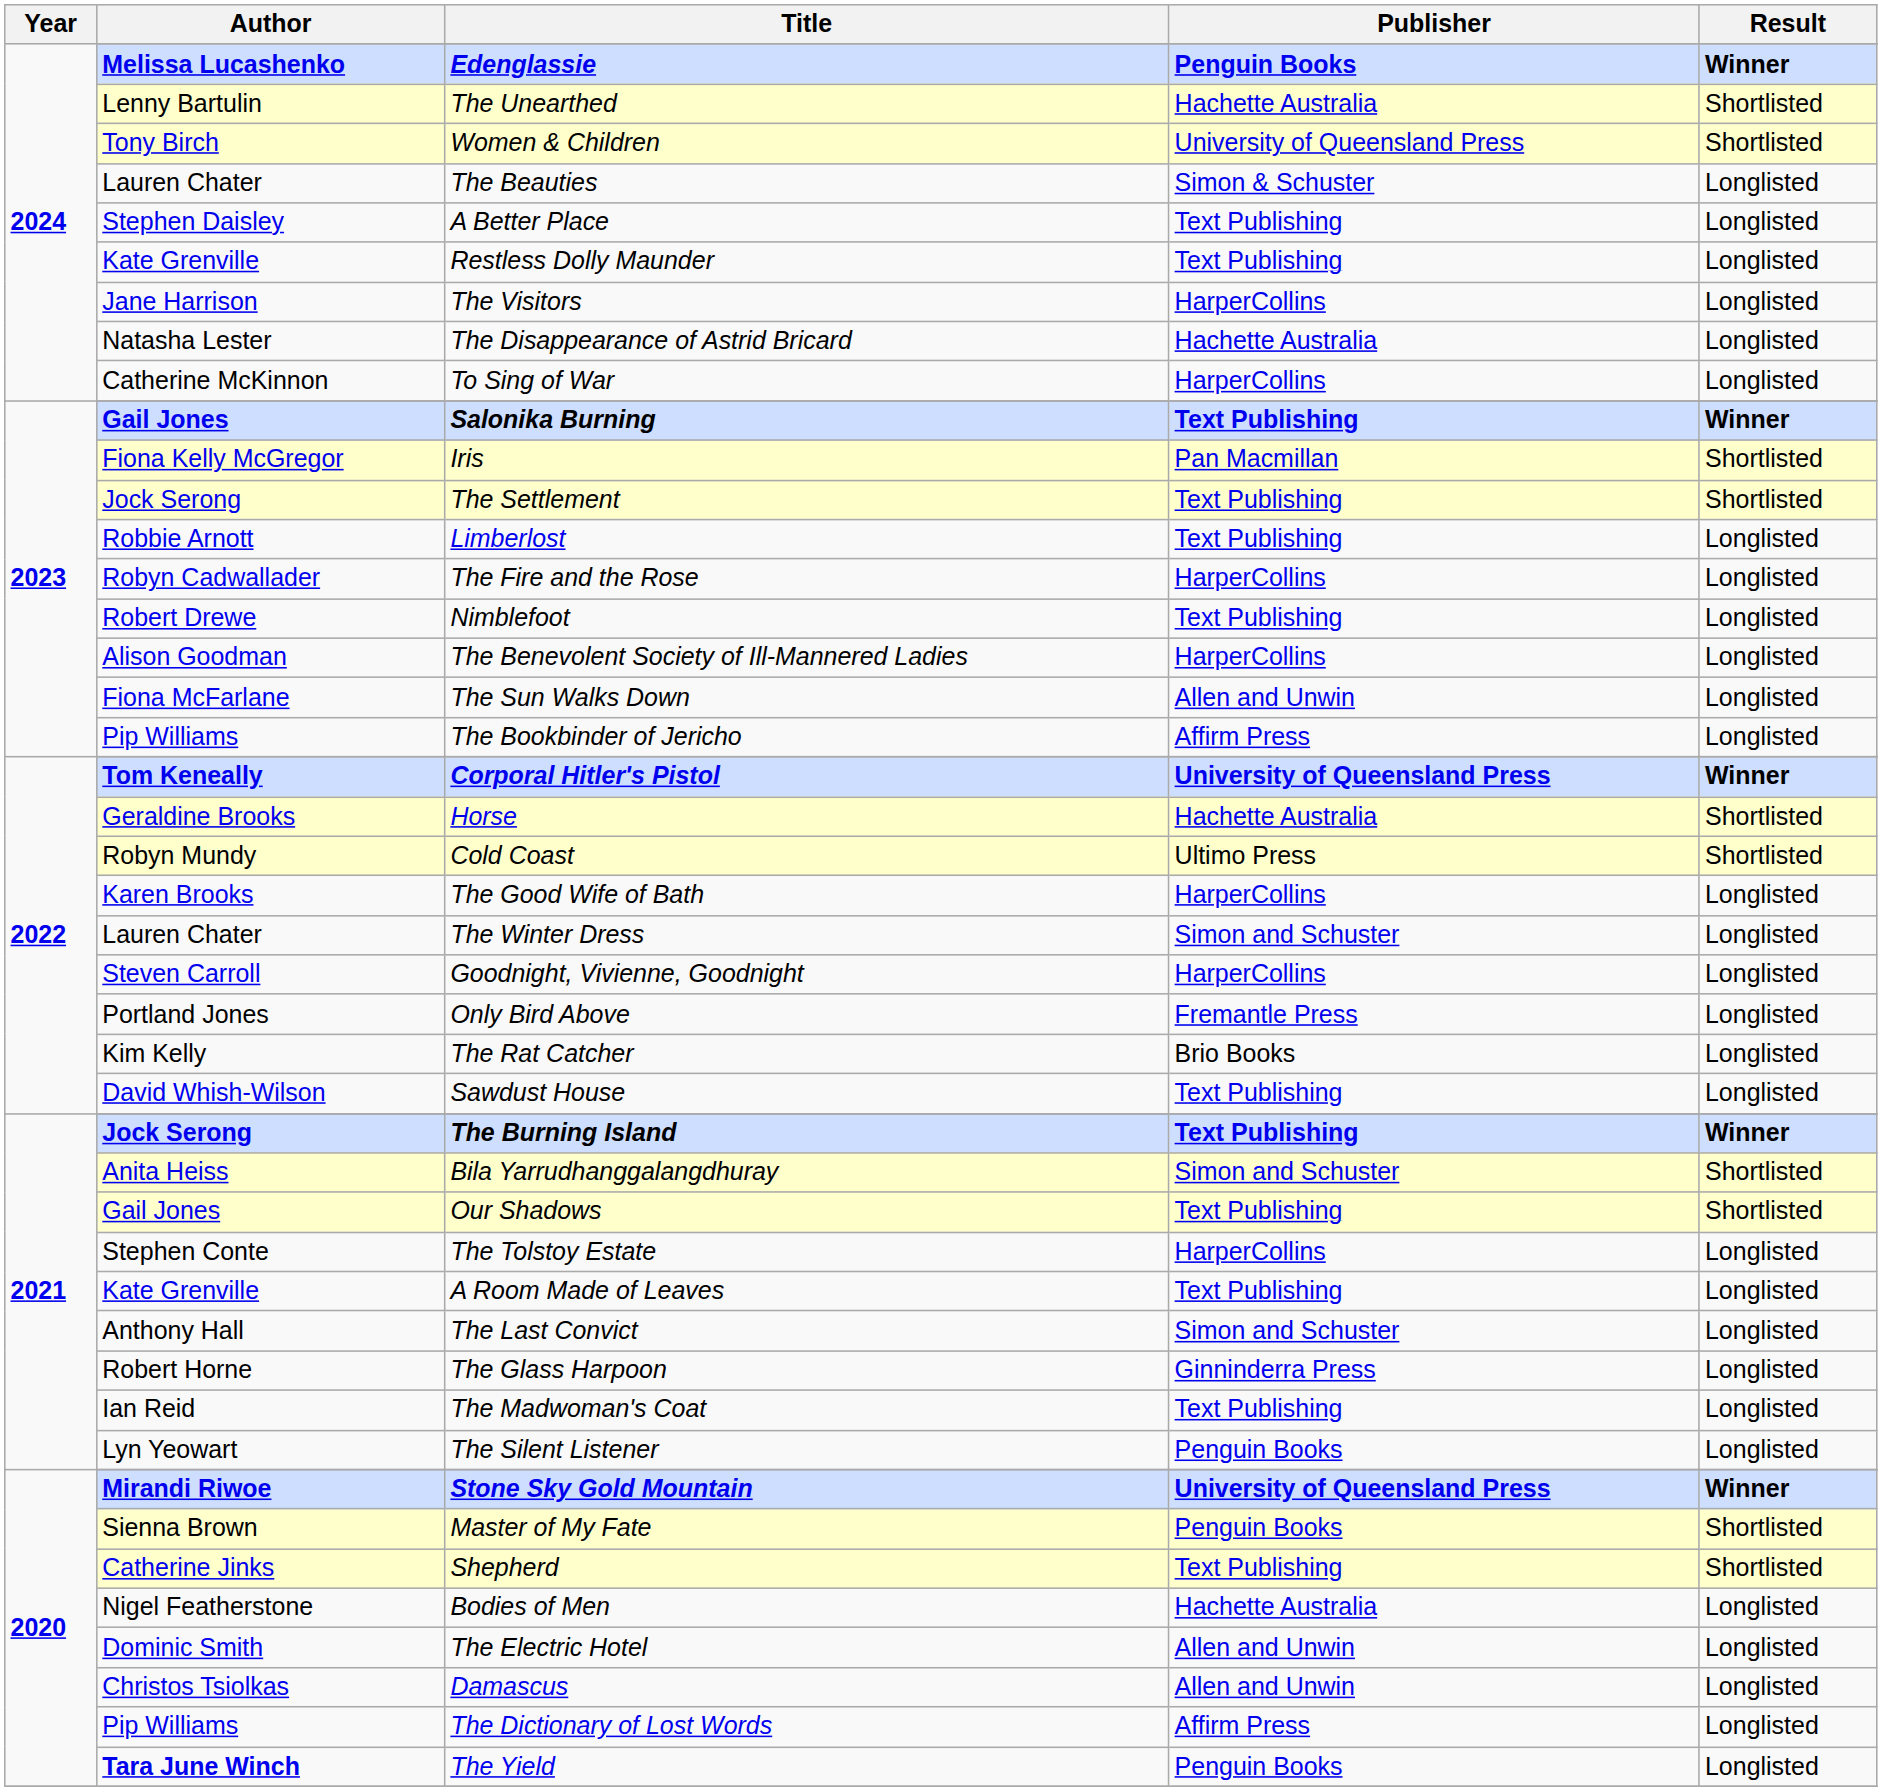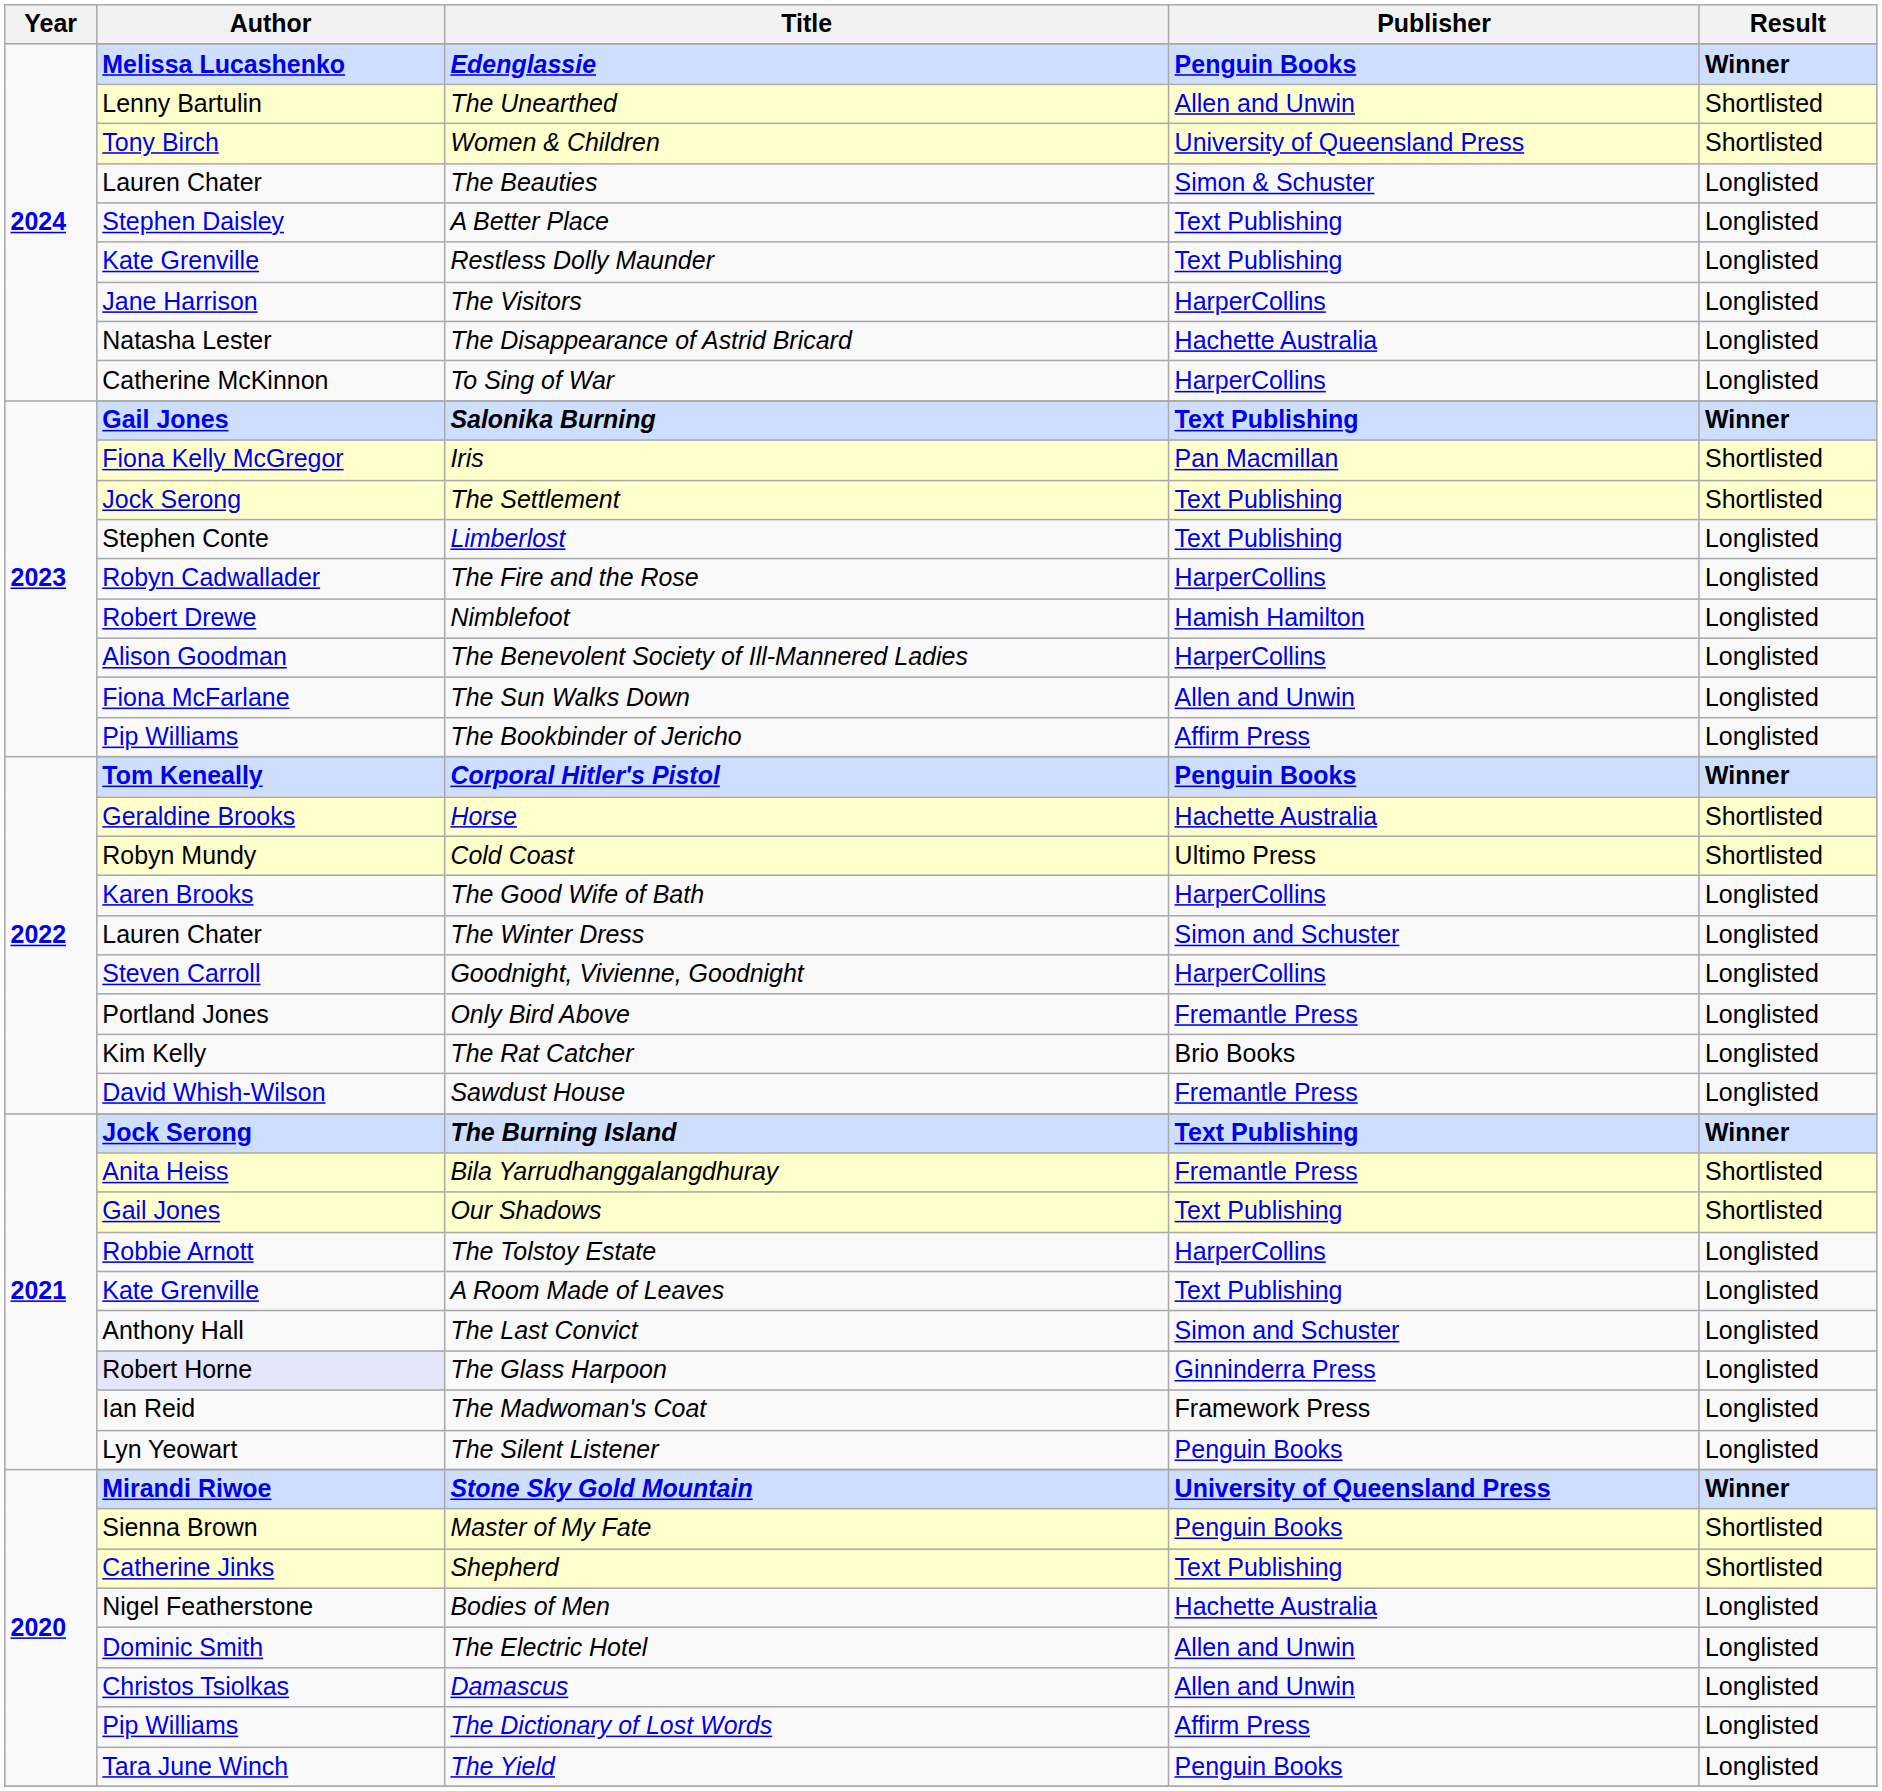The Unearthed | Publisher: Hachette Australia -> Allen and Unwin
Limberlost | Author: Robbie Arnott -> Stephen Conte
Nimblefoot | Publisher: Text Publishing -> Hamish Hamilton
Corporal Hitler's Pistol | Publisher: University of Queensland Press -> Penguin Books
Sawdust House | Publisher: Text Publishing -> Fremantle Press
Bila Yarrudhanggalangdhuray | Publisher: Simon and Schuster -> Fremantle Press
The Tolstoy Estate | Author: Stephen Conte -> Robbie Arnott
The Glass Harpoon | Author: no background -> lavender background
The Madwoman's Coat | Publisher: Text Publishing -> Framework Press
The Yield | Author: bold -> normal
